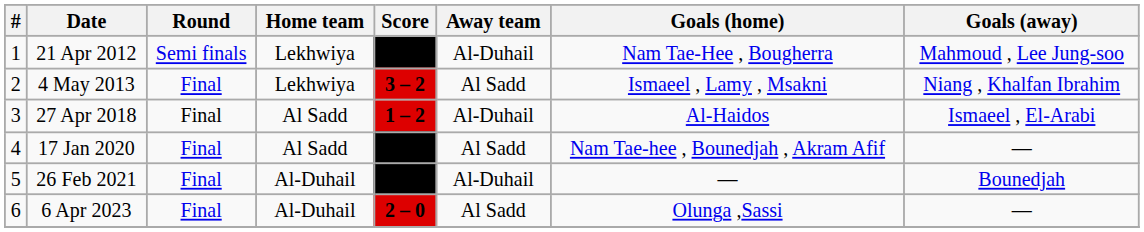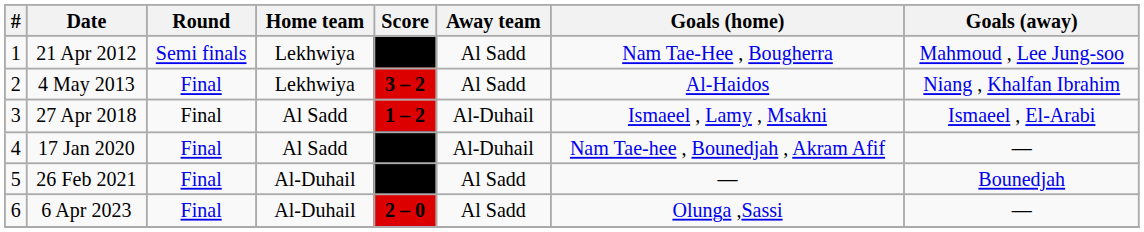21 Apr 2012 | Away team: Al-Duhail -> Al Sadd
4 May 2013 | Goals (home): Ismaeel , Lamy , Msakni -> Al-Haidos
27 Apr 2018 | Goals (home): Al-Haidos -> Ismaeel , Lamy , Msakni
17 Jan 2020 | Away team: Al Sadd -> Al-Duhail
26 Feb 2021 | Away team: Al-Duhail -> Al Sadd
